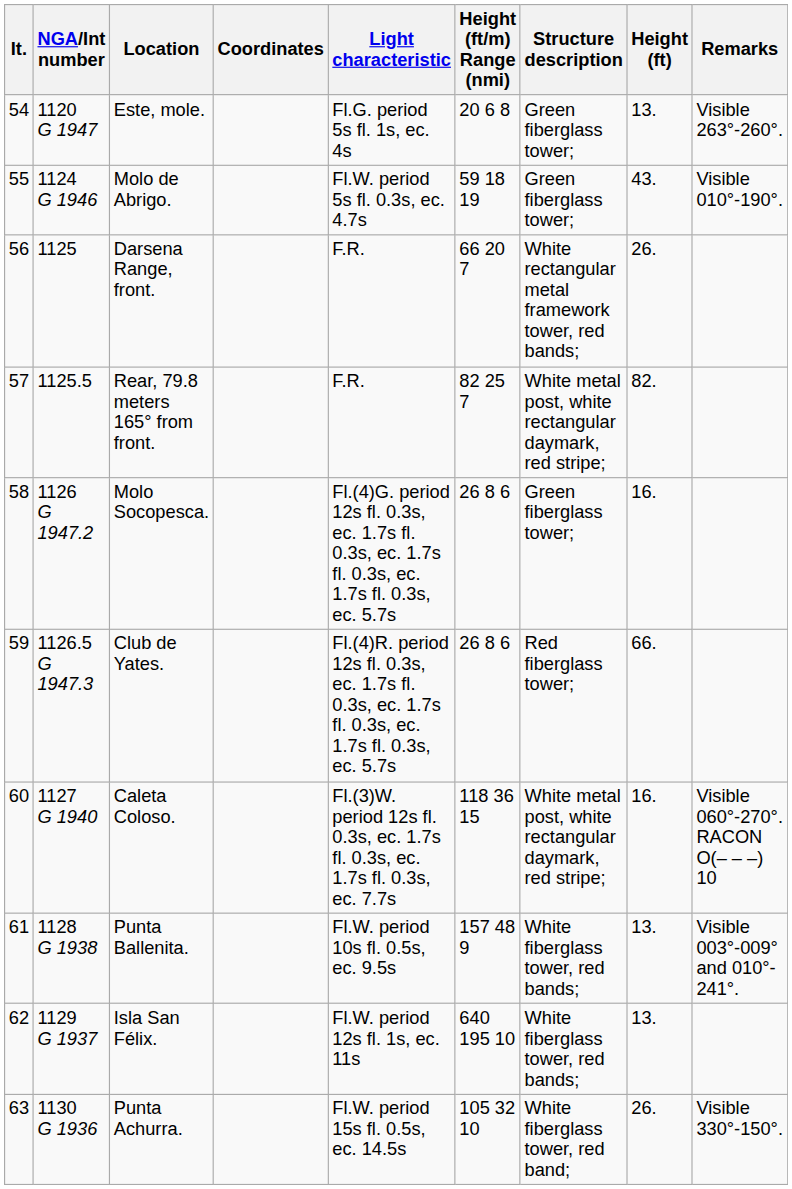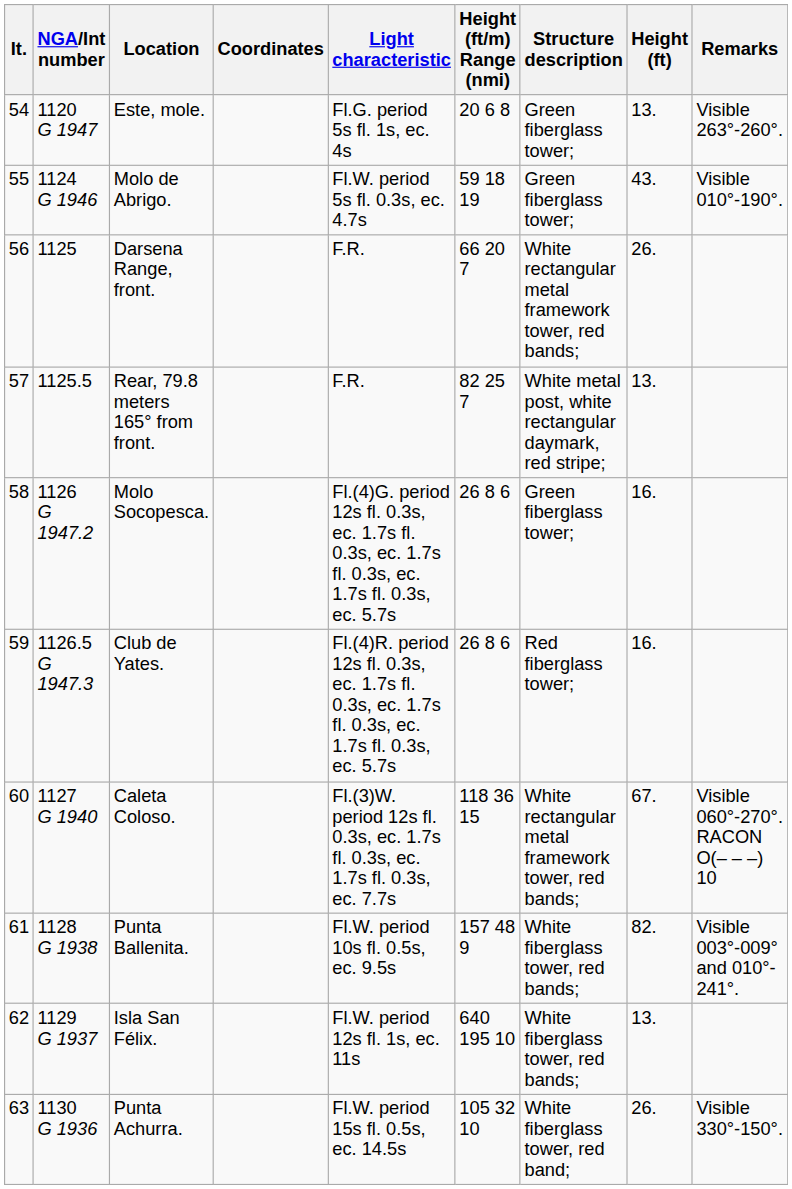Rear, 79.8 meters 165° from front. | Height (ft): 82. -> 13.
Club de Yates. | Height (ft): 66. -> 16.
Caleta Coloso. | Structure description: White metal post, white rectangular daymark, red stripe; -> White rectangular metal framework tower, red bands;
Caleta Coloso. | Height (ft): 16. -> 67.
Punta Ballenita. | Height (ft): 13. -> 82.
